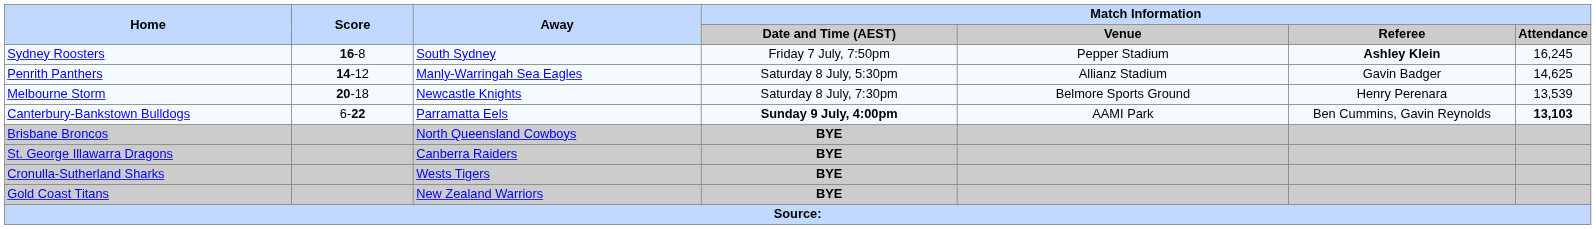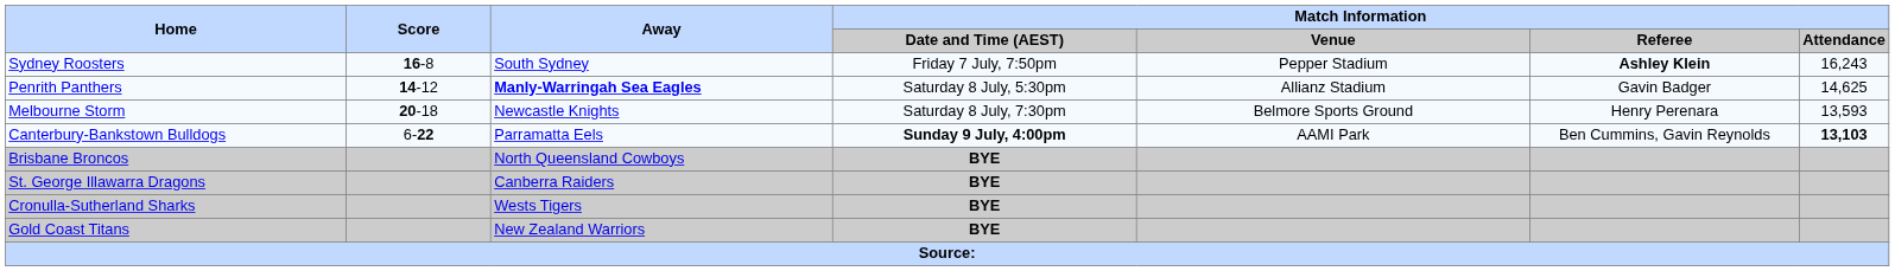Sydney Roosters | Match Information / Attendance: 16,245 -> 16,243
Penrith Panthers | Away: normal -> bold
Melbourne Storm | Match Information / Attendance: 13,539 -> 13,593
